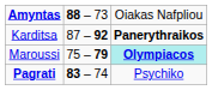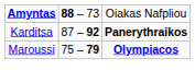Maroussi | column 3: paleturquoise background -> no background
- row: Pagrati | 83 – 74 | Psychiko
